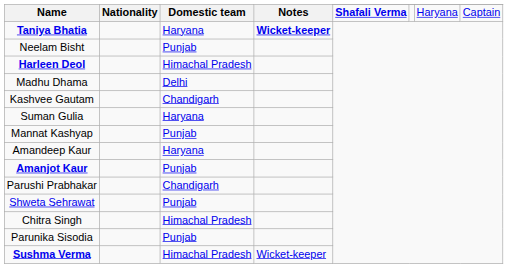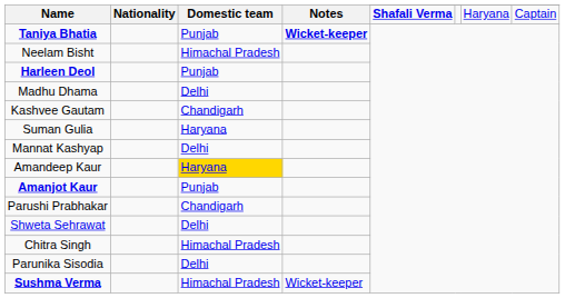Taniya Bhatia | Domestic team: Haryana -> Punjab
Neelam Bisht | Domestic team: Punjab -> Himachal Pradesh
Harleen Deol | Domestic team: Himachal Pradesh -> Punjab
Mannat Kashyap | Domestic team: Punjab -> Delhi
Amandeep Kaur | Domestic team: no background -> gold background
Shweta Sehrawat | Domestic team: Punjab -> Delhi
Parunika Sisodia | Domestic team: Punjab -> Delhi
